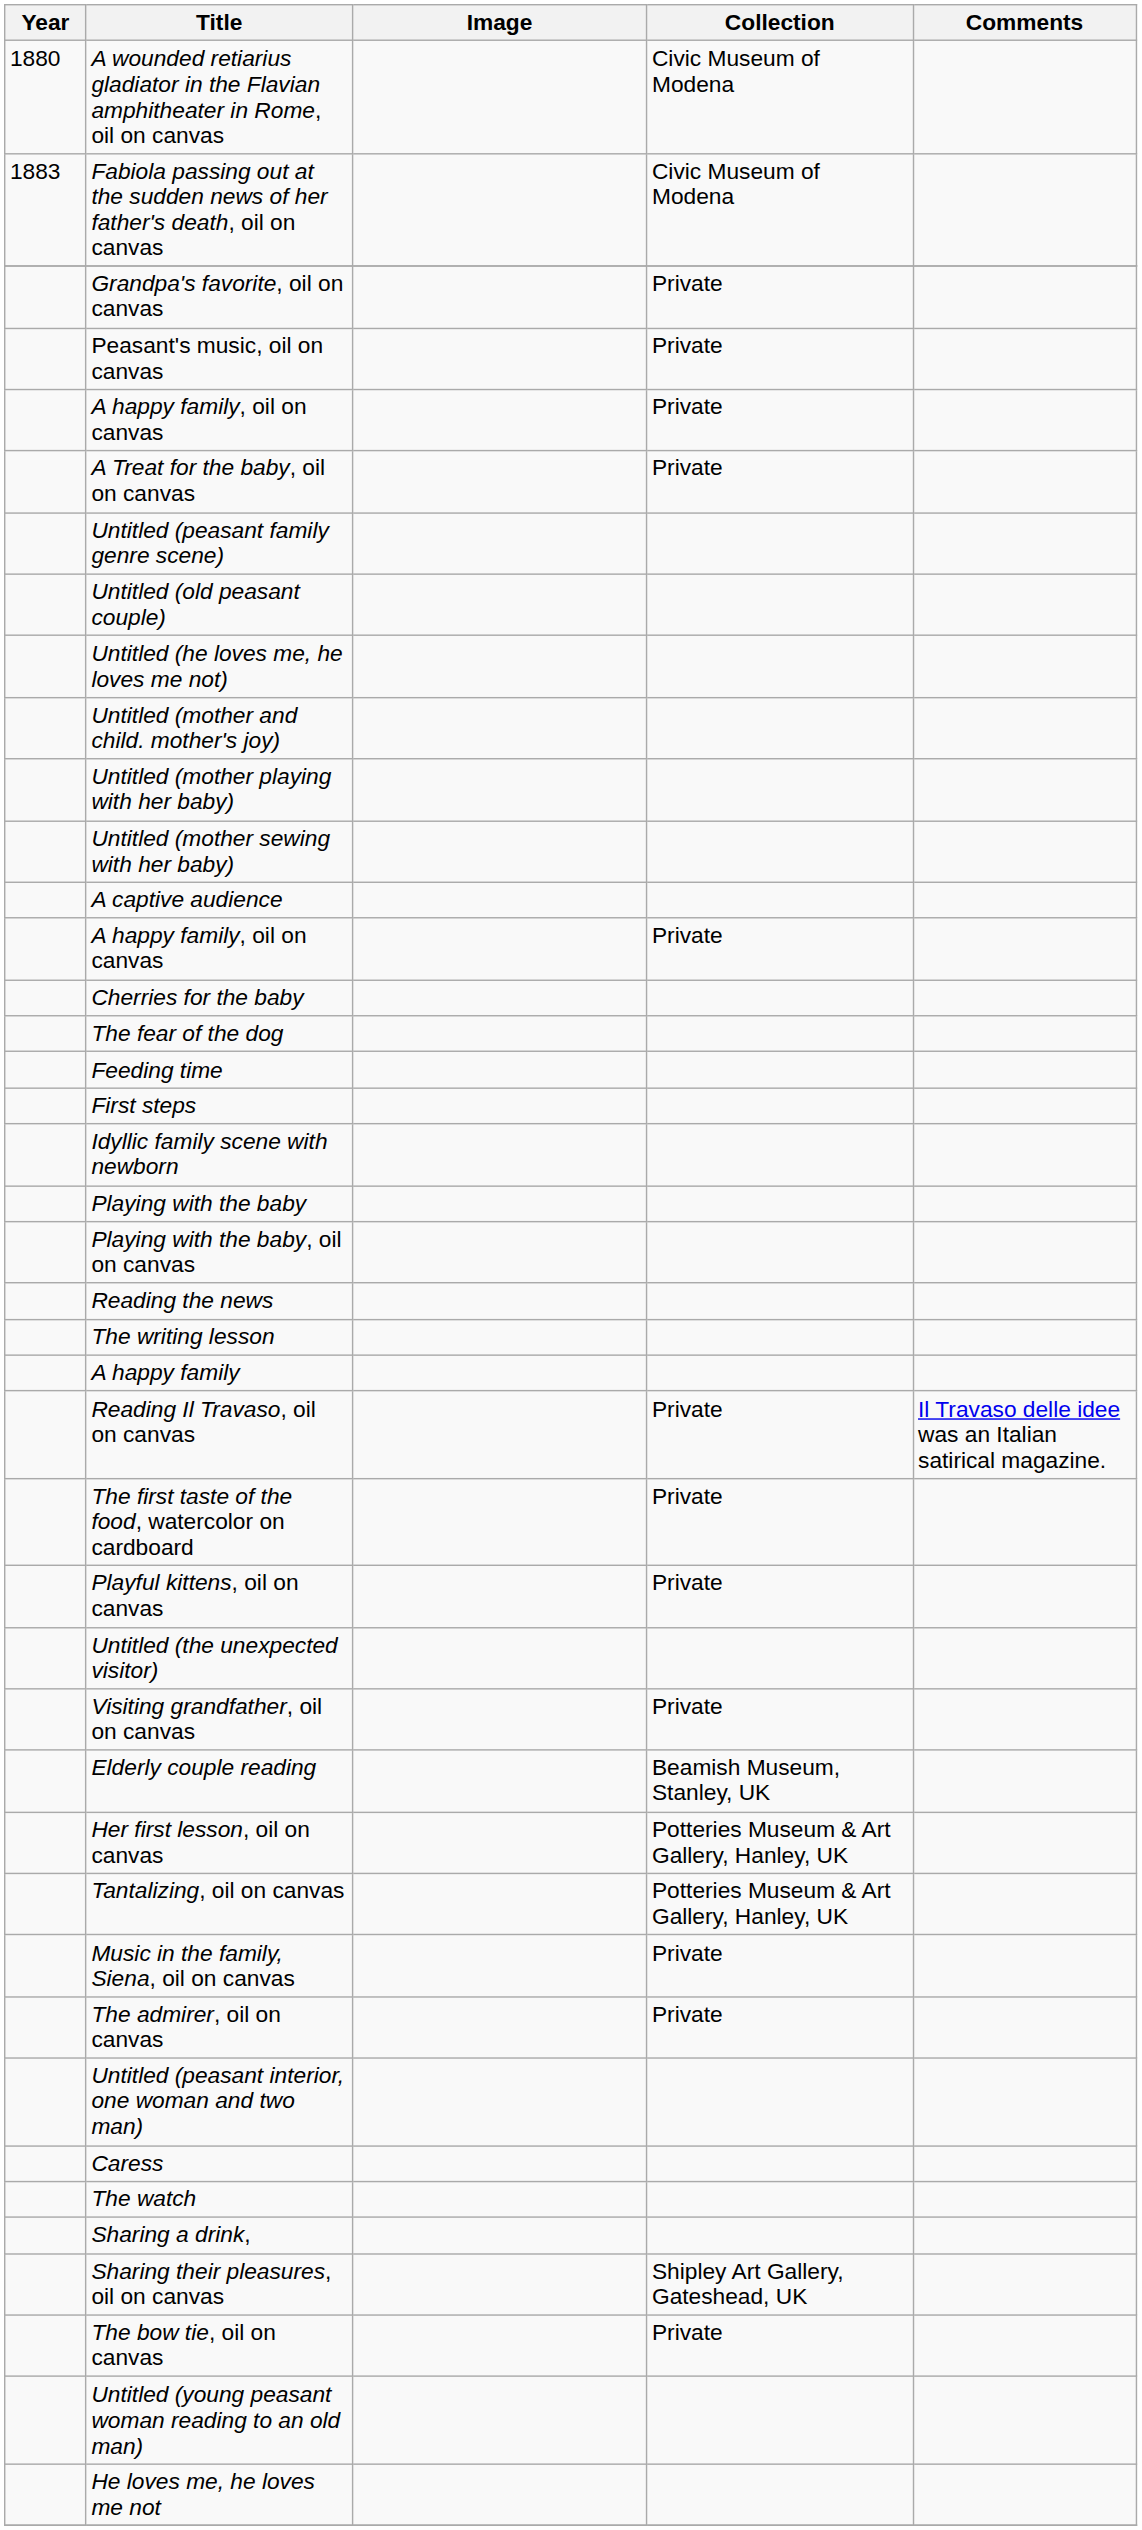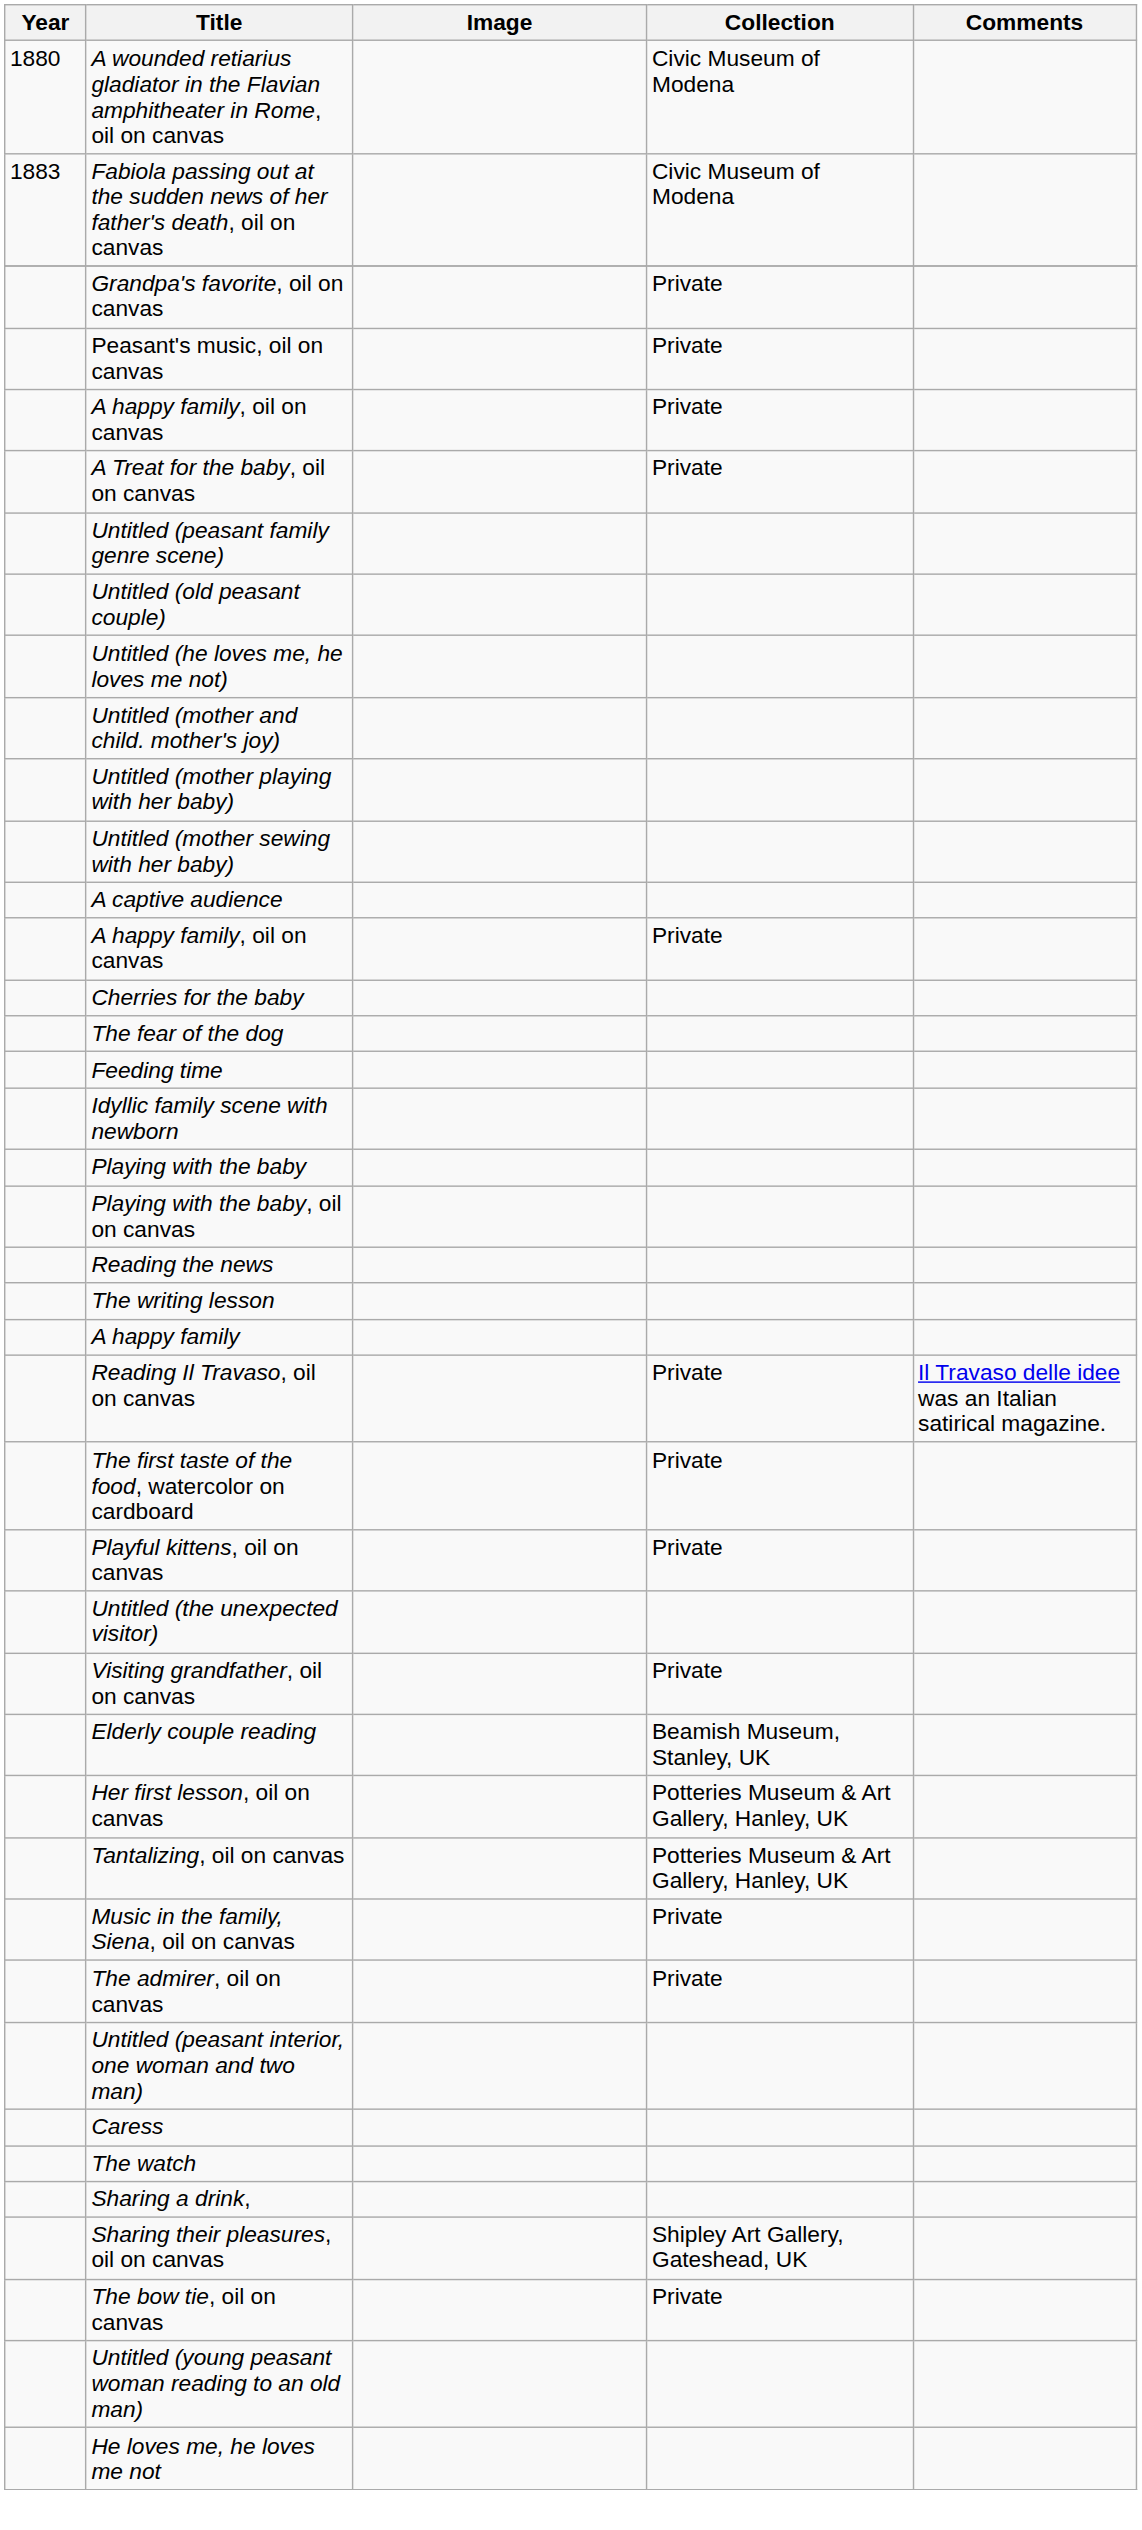- row: First steps
